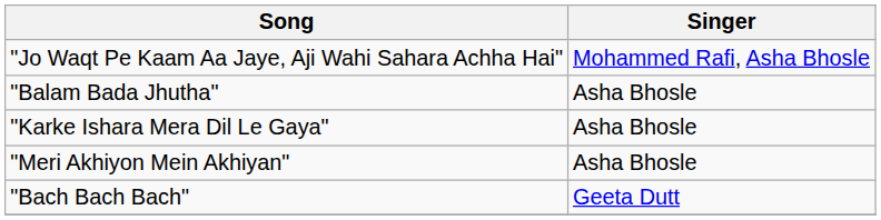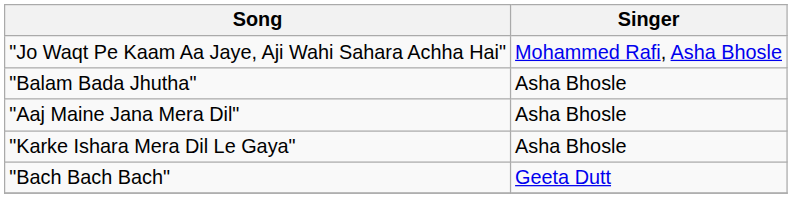+ row: "Aaj Maine Jana Mera Dil" | Asha Bhosle
- row: "Meri Akhiyon Mein Akhiyan" | Asha Bhosle
